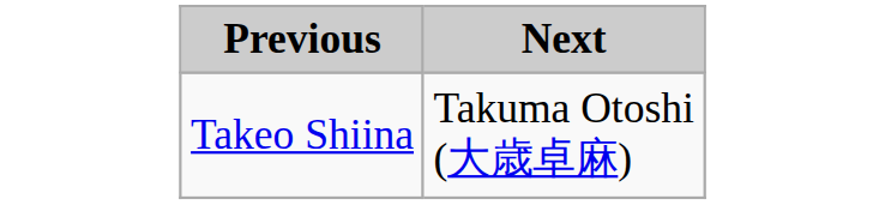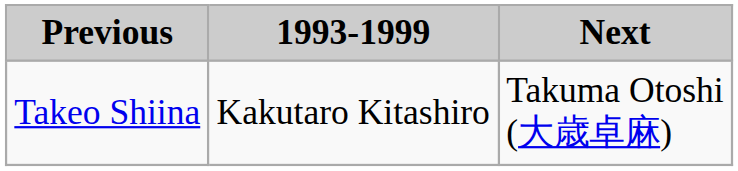+ column: 1993-1999 | Kakutaro Kitashiro
